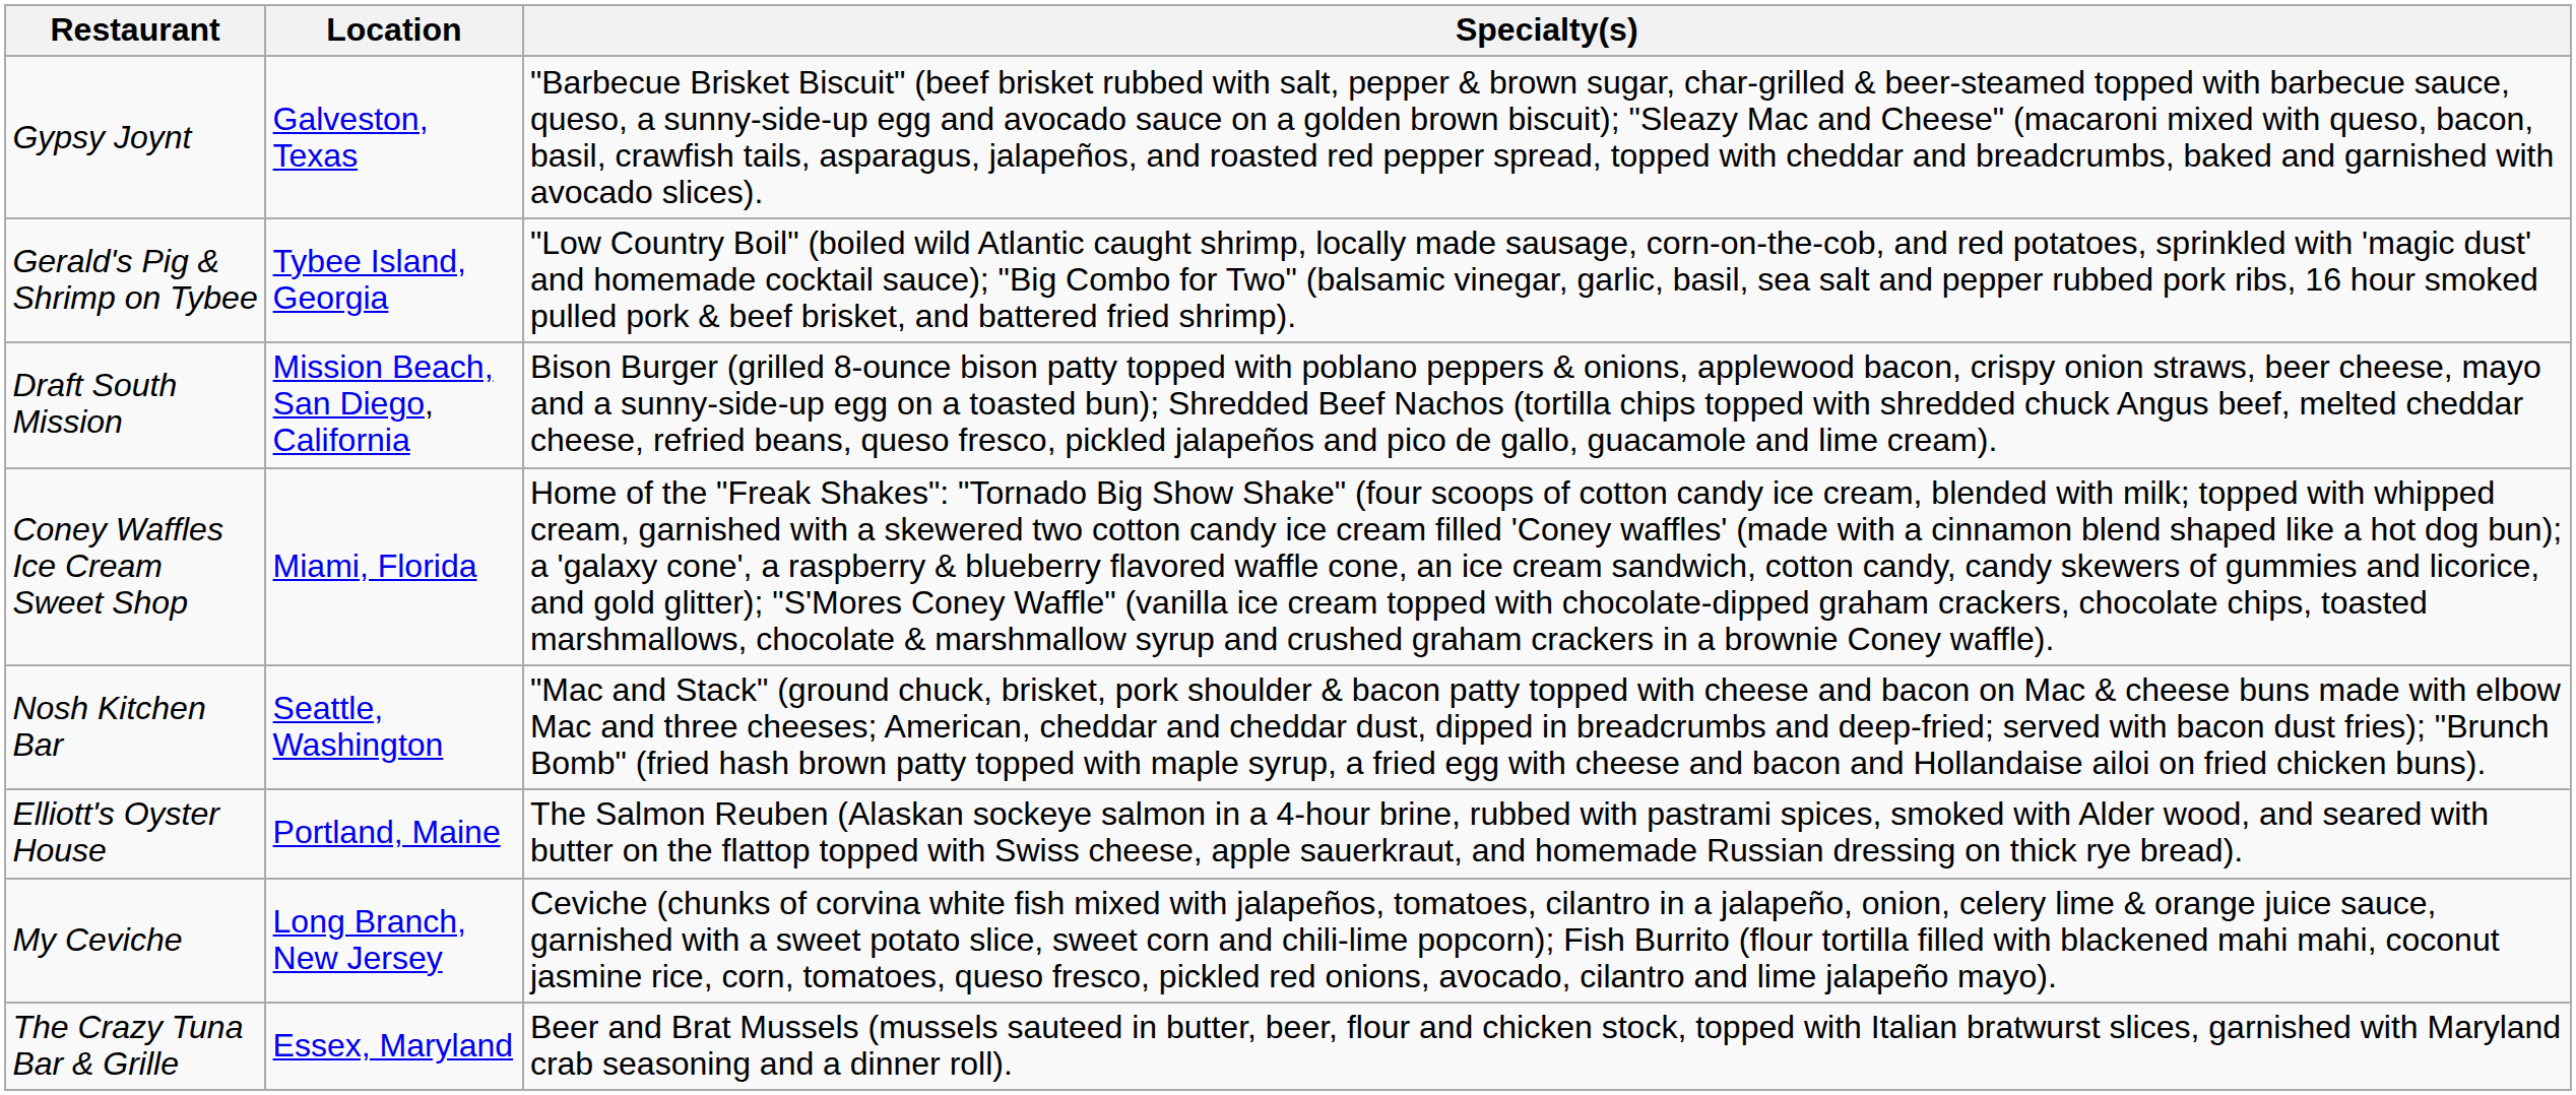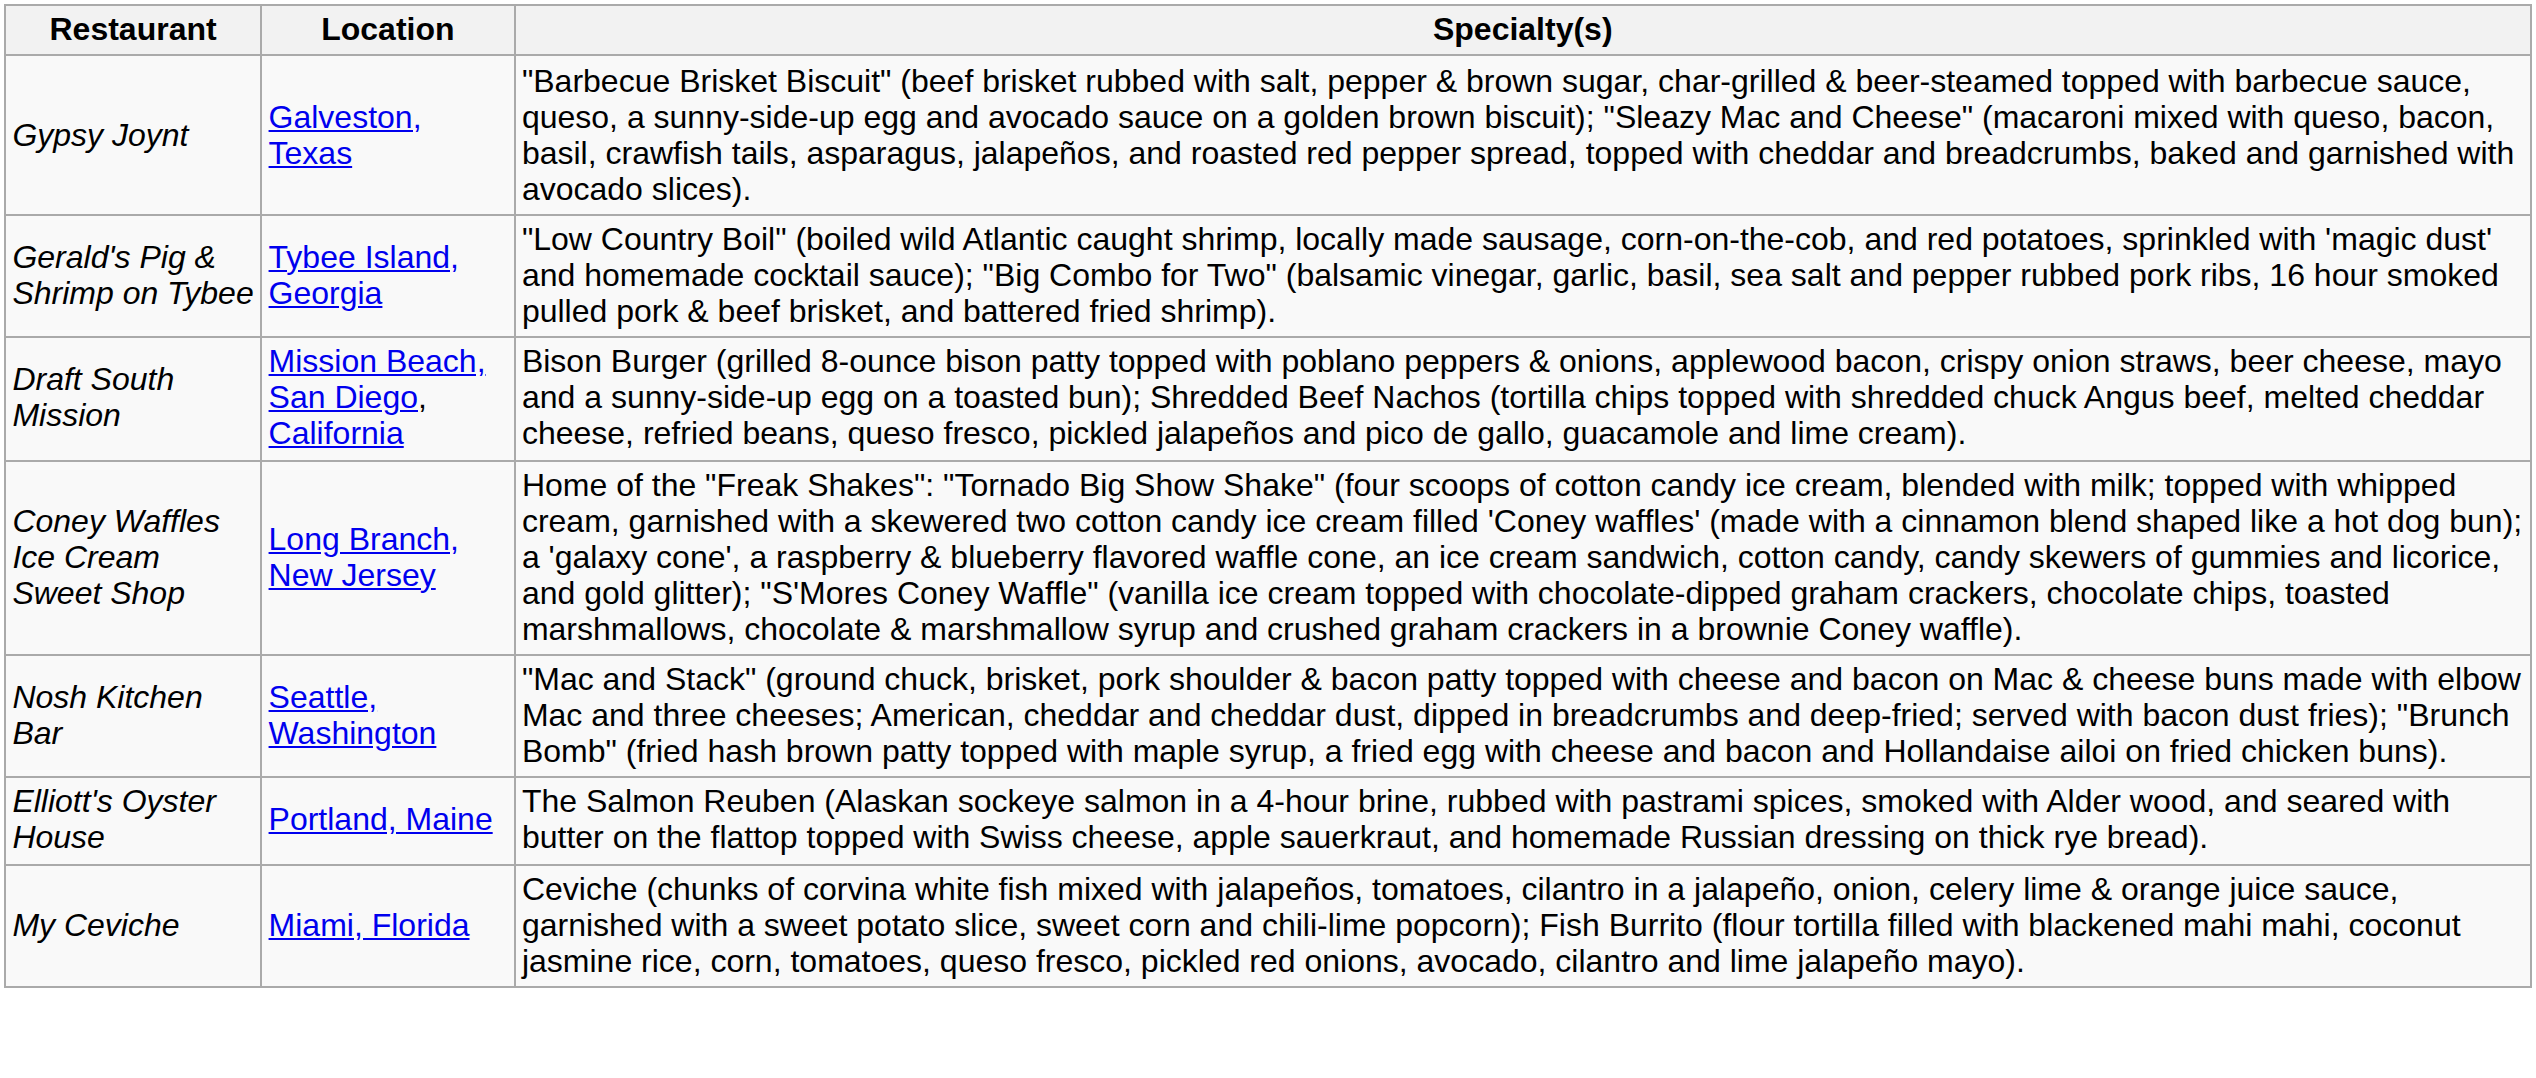Coney Waffles Ice Cream Sweet Shop | Location: Miami, Florida -> Long Branch, New Jersey
My Ceviche | Location: Long Branch, New Jersey -> Miami, Florida
- row: The Crazy Tuna Bar & Grille | Essex, Maryland | Beer and Brat Mussels (mussels sauteed in butter, beer, flour and chicken stock, topped with Italian bratwurst slices, garnished with Maryland crab seasoning and a dinner roll).
